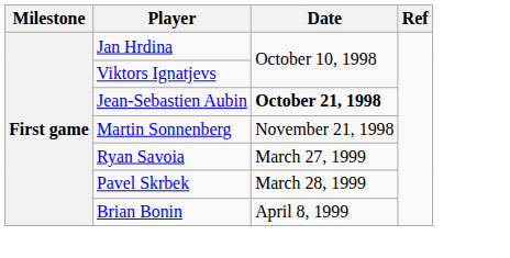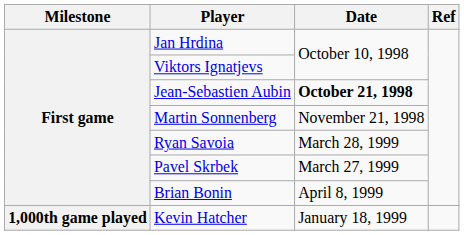Ryan Savoia | Date: March 27, 1999 -> March 28, 1999
Pavel Skrbek | Date: March 28, 1999 -> March 27, 1999
+ row: 1,000th game played | Kevin Hatcher | January 18, 1999
